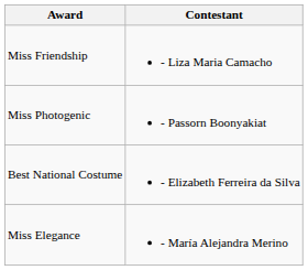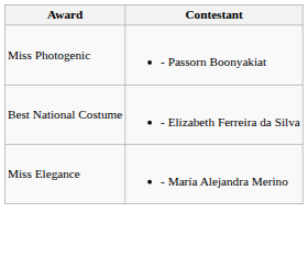- row: Miss Friendship | - Liza Maria Camacho
